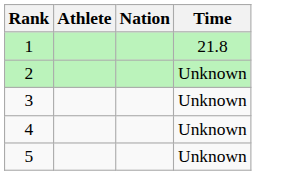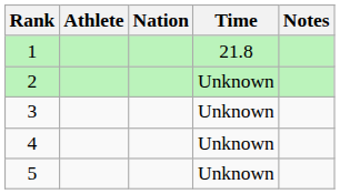+ column: Notes
